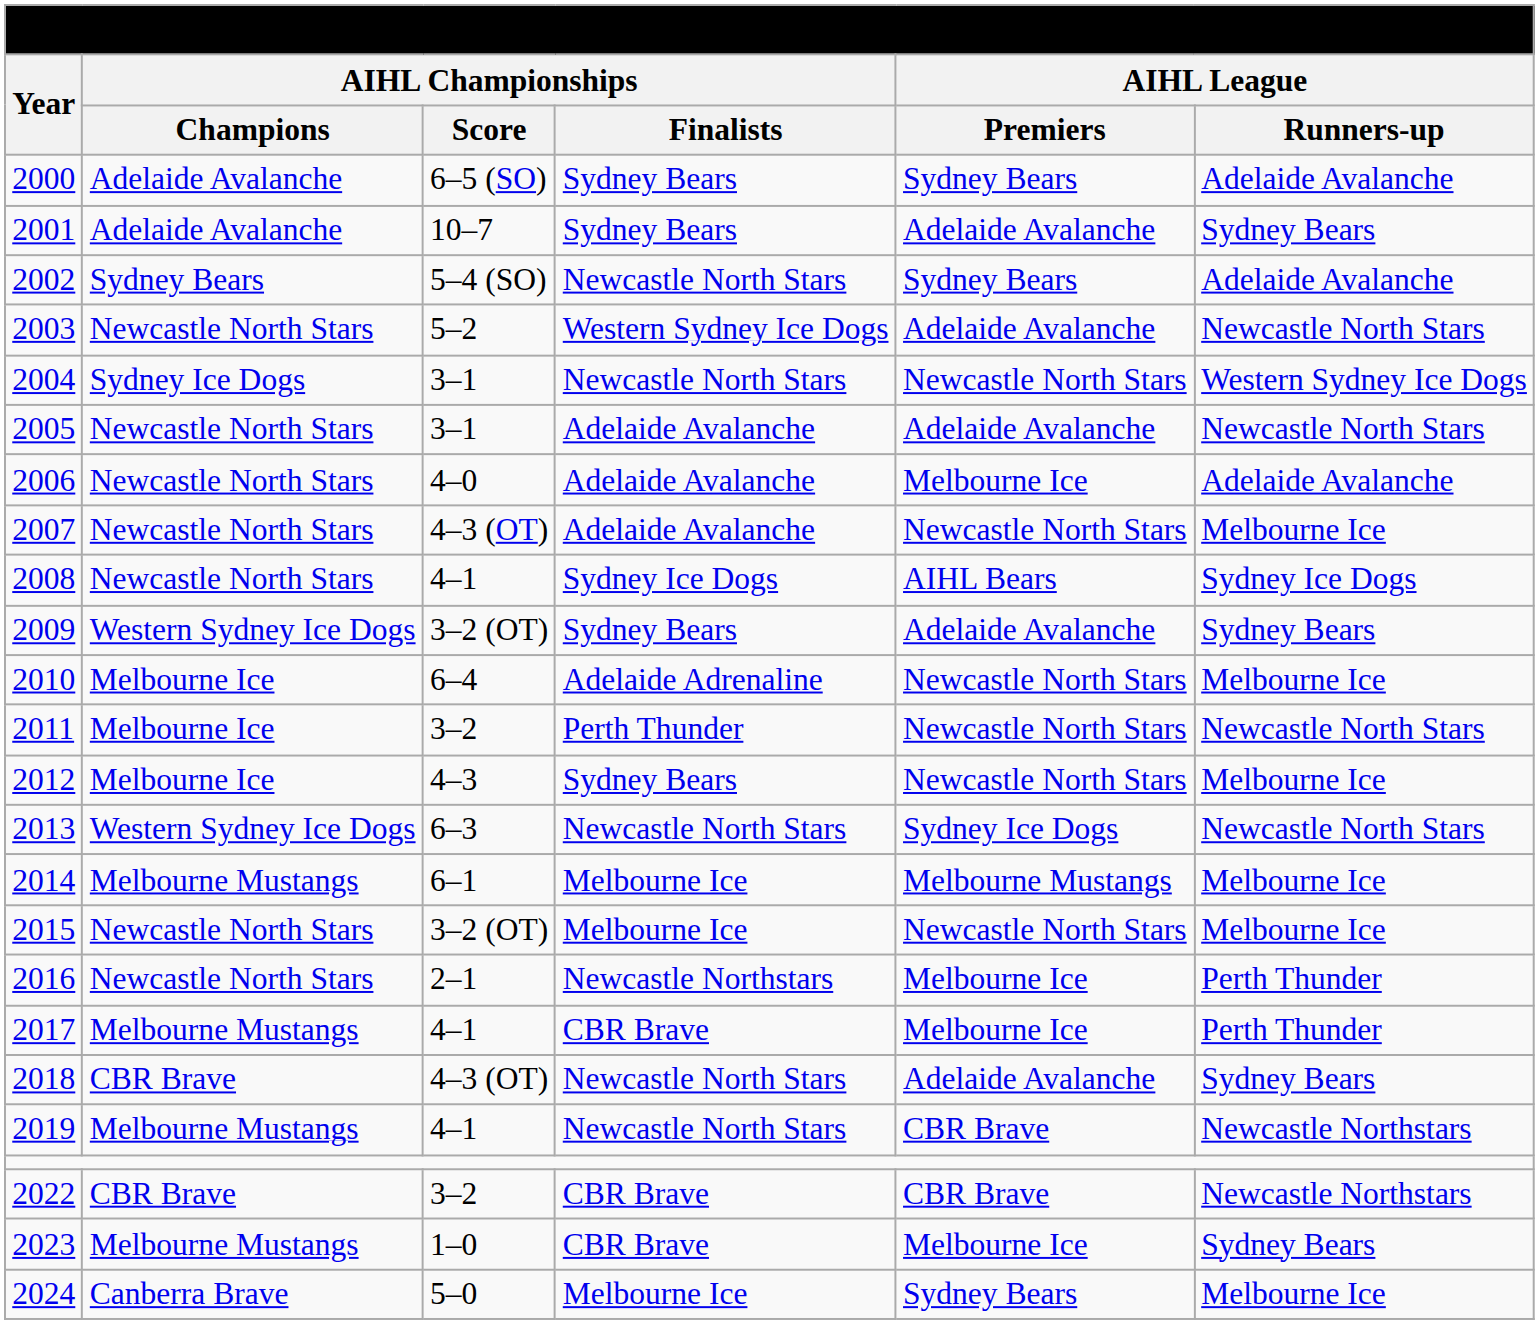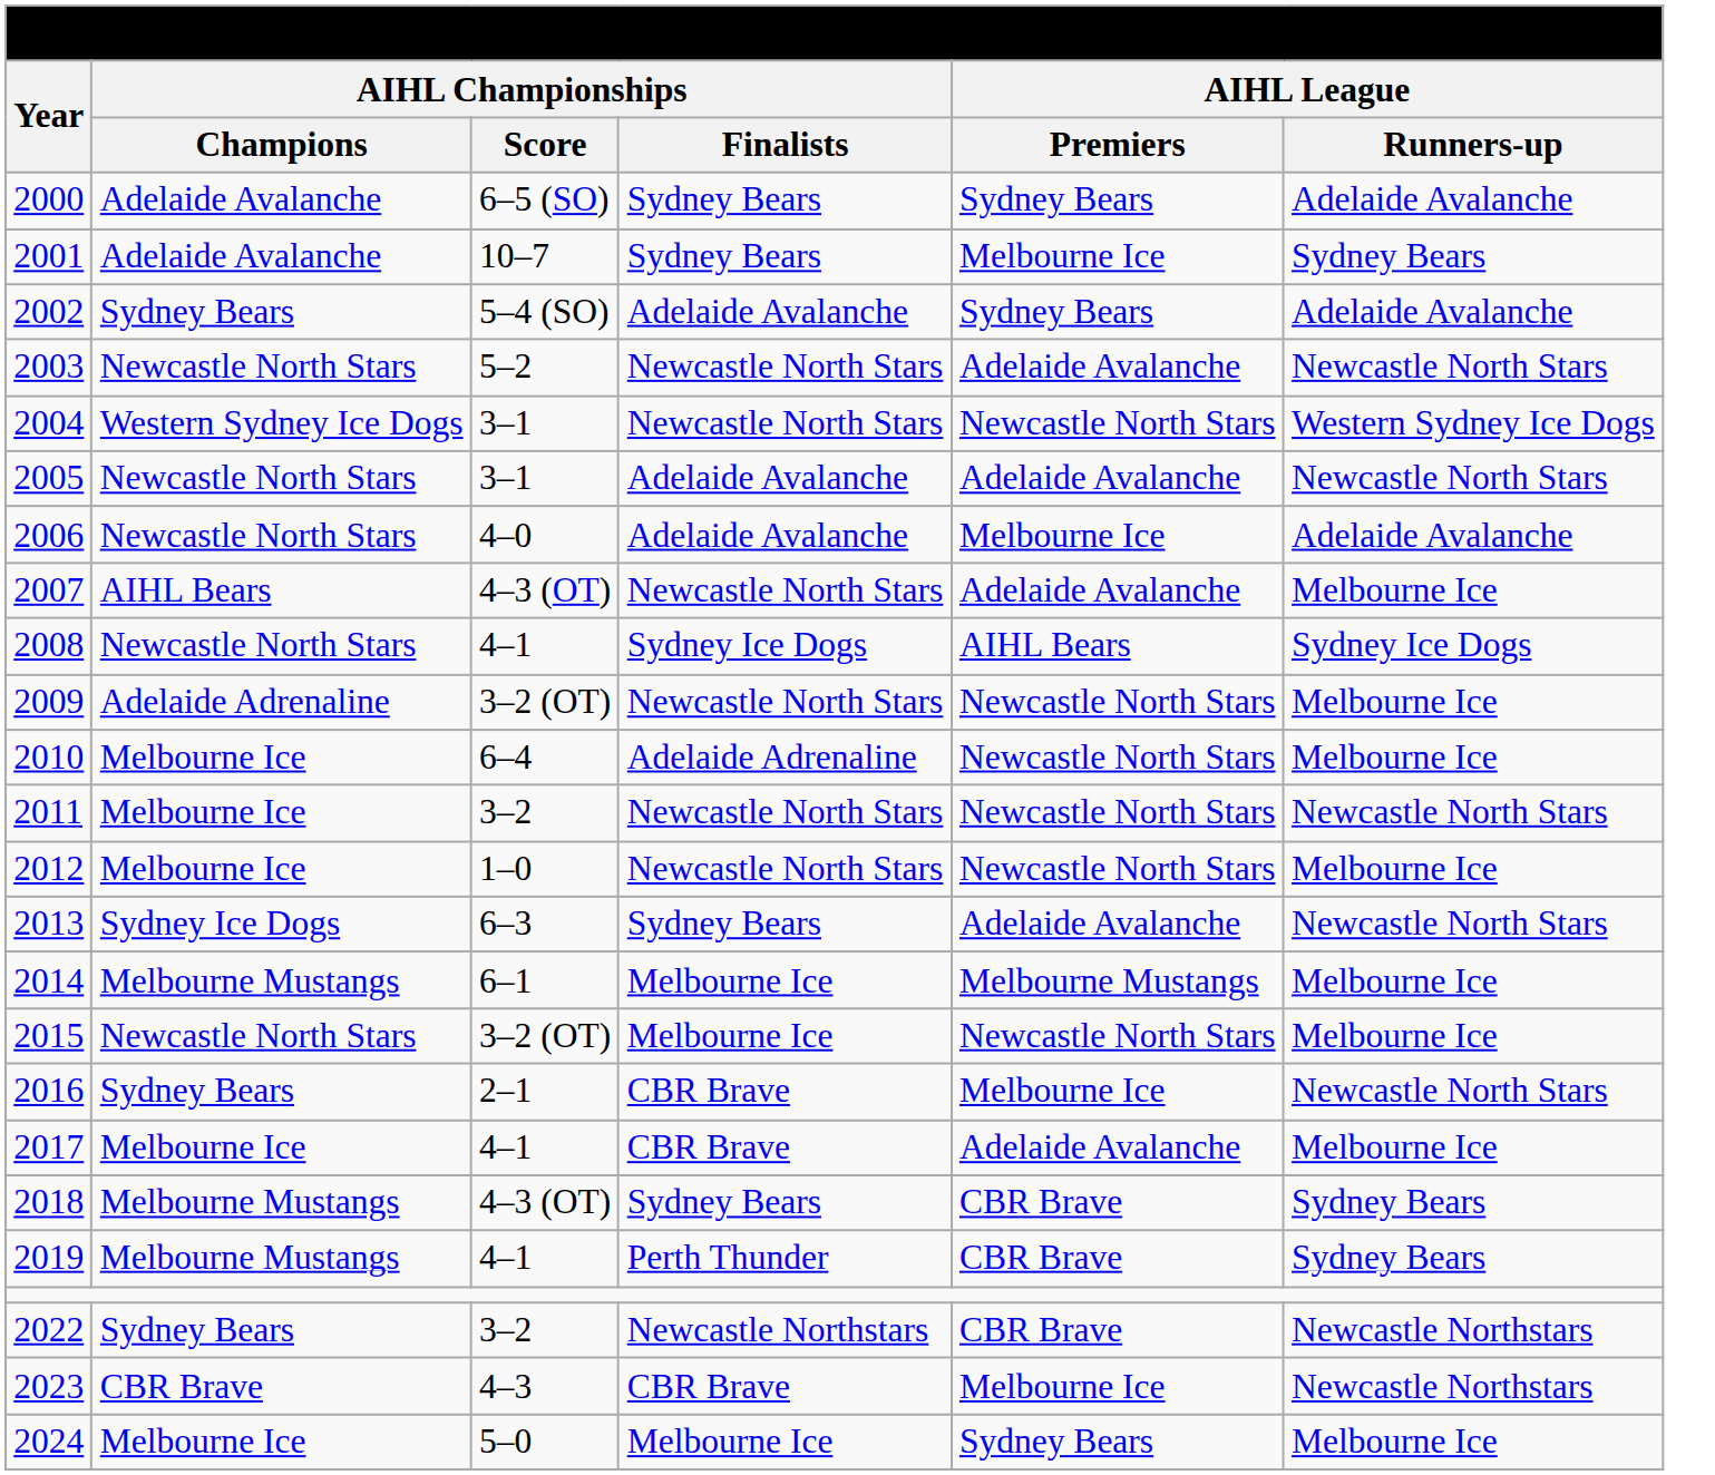2001 | AIHL League / Premiers: Adelaide Avalanche -> Melbourne Ice
2002 | AIHL Championships / Finalists: Newcastle North Stars -> Adelaide Avalanche
2003 | AIHL Championships / Finalists: Western Sydney Ice Dogs -> Newcastle North Stars
2004 | AIHL Championships / Champions: Sydney Ice Dogs -> Western Sydney Ice Dogs
2007 | AIHL Championships / Champions: Newcastle North Stars -> AIHL Bears
2007 | AIHL Championships / Finalists: Adelaide Avalanche -> Newcastle North Stars
2007 | AIHL League / Premiers: Newcastle North Stars -> Adelaide Avalanche
2009 | AIHL Championships / Champions: Western Sydney Ice Dogs -> Adelaide Adrenaline
2009 | AIHL Championships / Finalists: Sydney Bears -> Newcastle North Stars
2009 | AIHL League / Premiers: Adelaide Avalanche -> Newcastle North Stars
2009 | AIHL League / Runners-up: Sydney Bears -> Melbourne Ice
2011 | AIHL Championships / Finalists: Perth Thunder -> Newcastle North Stars
2012 | AIHL Championships / Score: 4–3 -> 1–0
2012 | AIHL Championships / Finalists: Sydney Bears -> Newcastle North Stars
2013 | AIHL Championships / Champions: Western Sydney Ice Dogs -> Sydney Ice Dogs
2013 | AIHL Championships / Finalists: Newcastle North Stars -> Sydney Bears
2013 | AIHL League / Premiers: Sydney Ice Dogs -> Adelaide Avalanche
2016 | AIHL Championships / Champions: Newcastle North Stars -> Sydney Bears
2016 | AIHL Championships / Finalists: Newcastle Northstars -> CBR Brave
2016 | AIHL League / Runners-up: Perth Thunder -> Newcastle North Stars
2017 | AIHL Championships / Champions: Melbourne Mustangs -> Melbourne Ice
2017 | AIHL League / Premiers: Melbourne Ice -> Adelaide Avalanche
2017 | AIHL League / Runners-up: Perth Thunder -> Melbourne Ice
2018 | AIHL Championships / Champions: CBR Brave -> Melbourne Mustangs
2018 | AIHL Championships / Finalists: Newcastle North Stars -> Sydney Bears
2018 | AIHL League / Premiers: Adelaide Avalanche -> CBR Brave
2019 | AIHL Championships / Finalists: Newcastle North Stars -> Perth Thunder
2019 | AIHL League / Runners-up: Newcastle Northstars -> Sydney Bears
2022 | AIHL Championships / Champions: CBR Brave -> Sydney Bears
2022 | AIHL Championships / Finalists: CBR Brave -> Newcastle Northstars
2023 | AIHL Championships / Champions: Melbourne Mustangs -> CBR Brave
2023 | AIHL Championships / Score: 1–0 -> 4–3
2023 | AIHL League / Runners-up: Sydney Bears -> Newcastle Northstars
2024 | AIHL Championships / Champions: Canberra Brave -> Melbourne Ice
